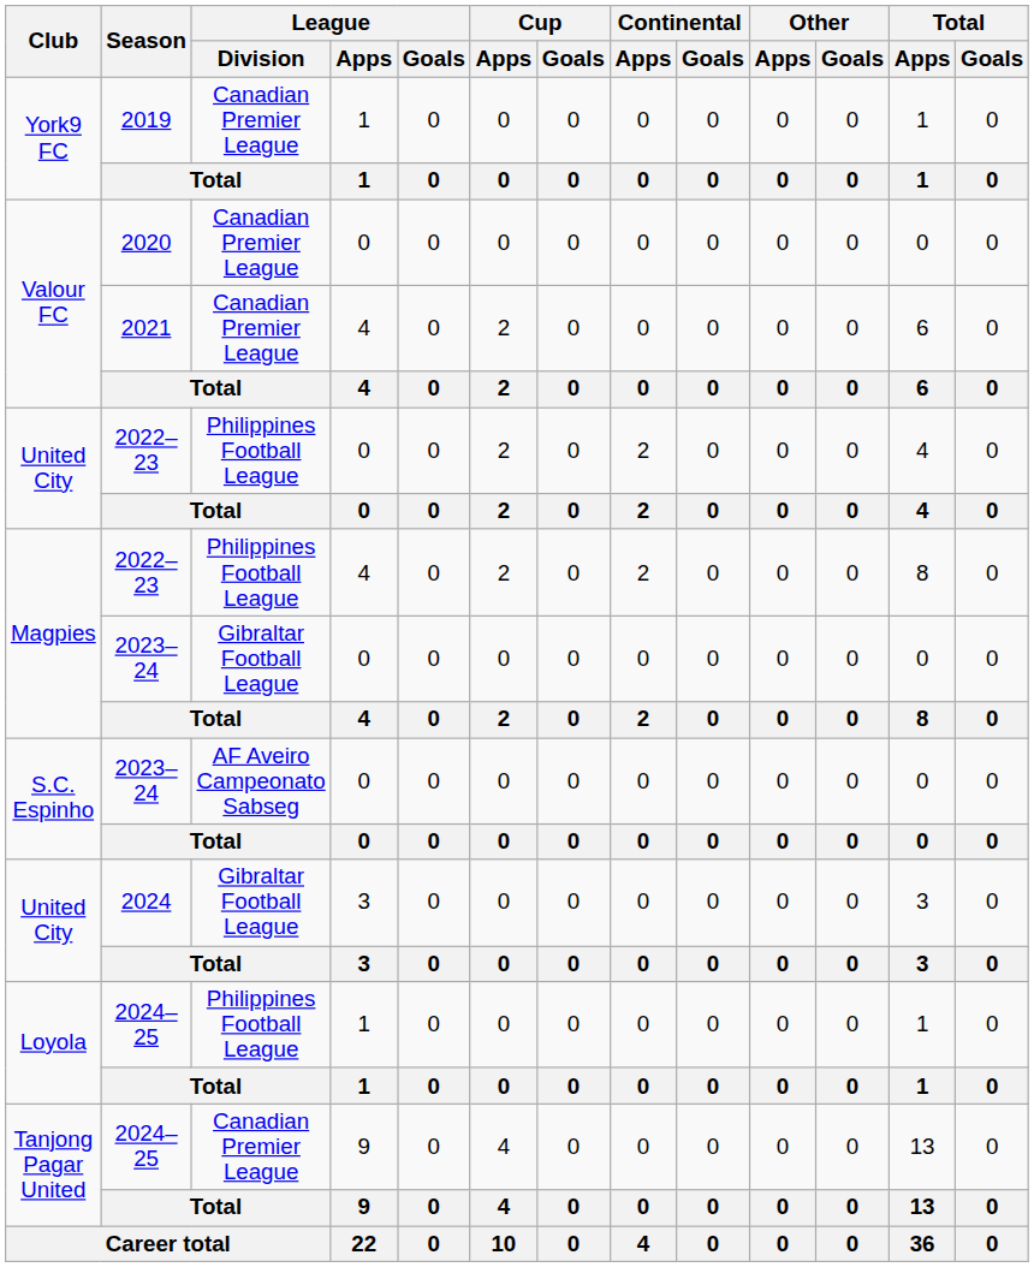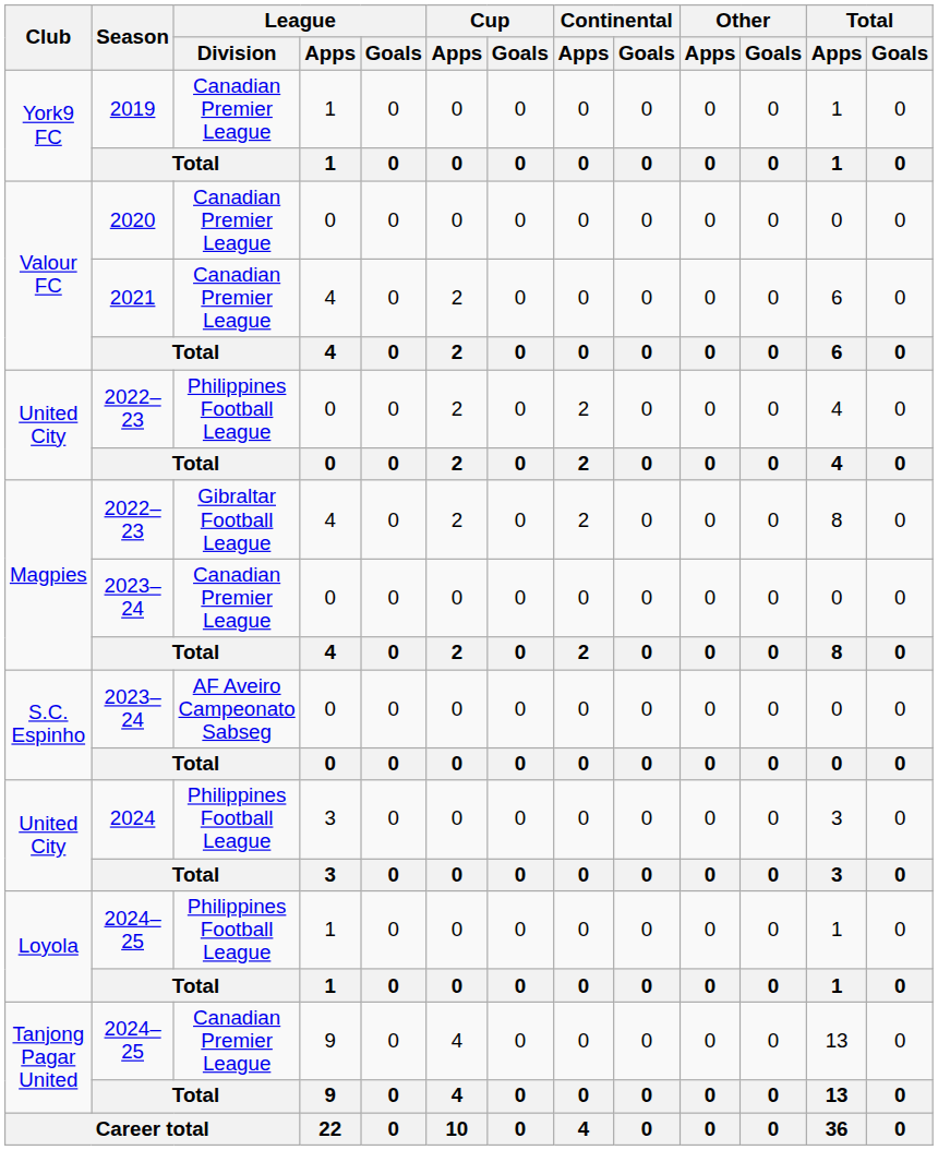Magpies / 2022–23 | League / Division: Philippines Football League -> Gibraltar Football League
Magpies / 2023–24 | League / Division: Gibraltar Football League -> Canadian Premier League
United City / 2024 | League / Division: Gibraltar Football League -> Philippines Football League
